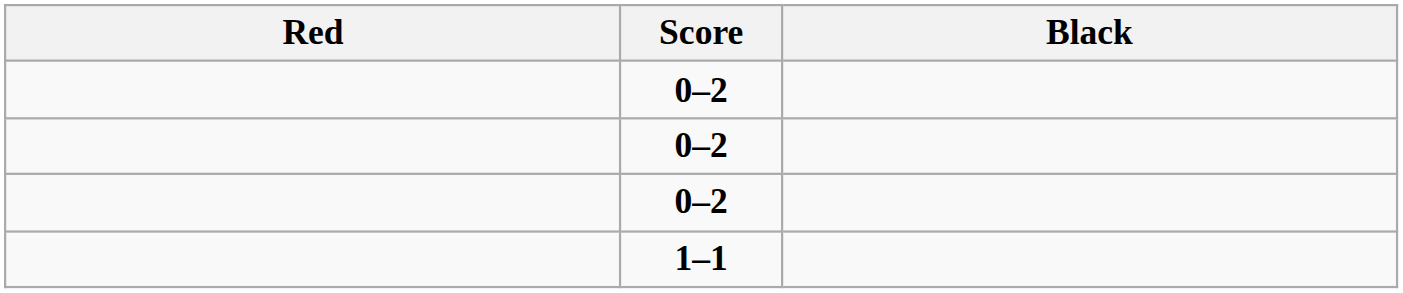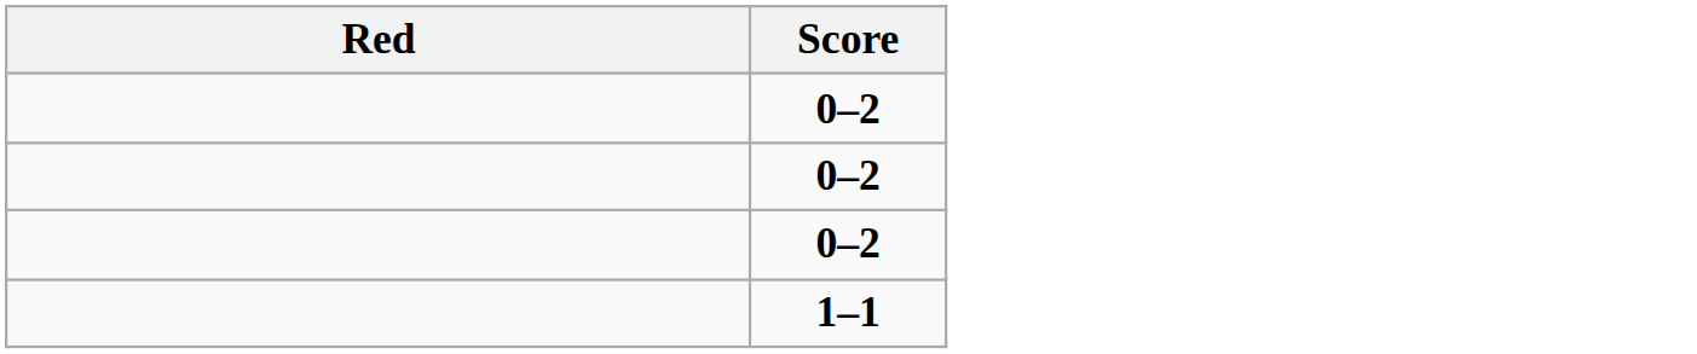- column: Black
